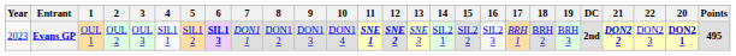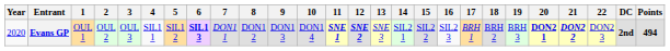columns swapped: 20 <-> DC
Evans GP | Year: 2023 -> 2020
Evans GP | Points: 495 -> 494
